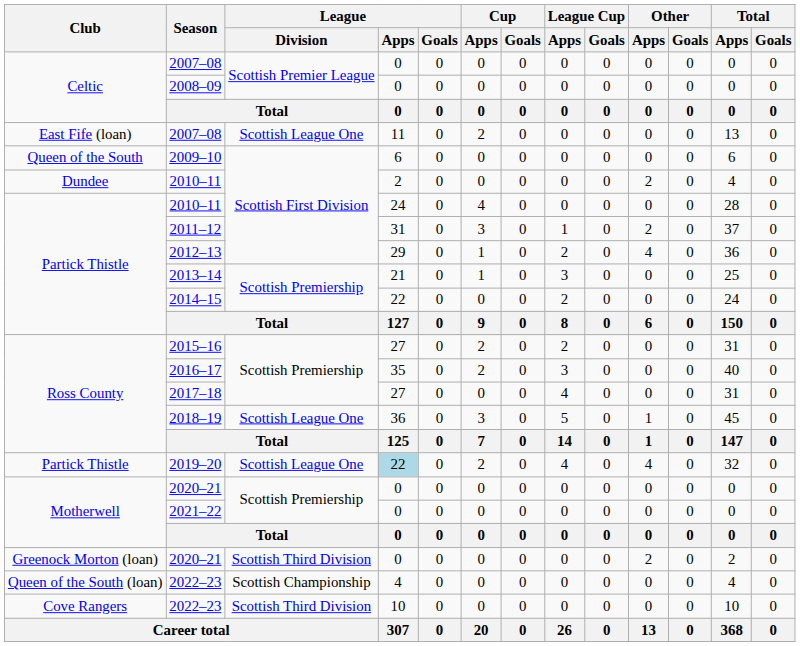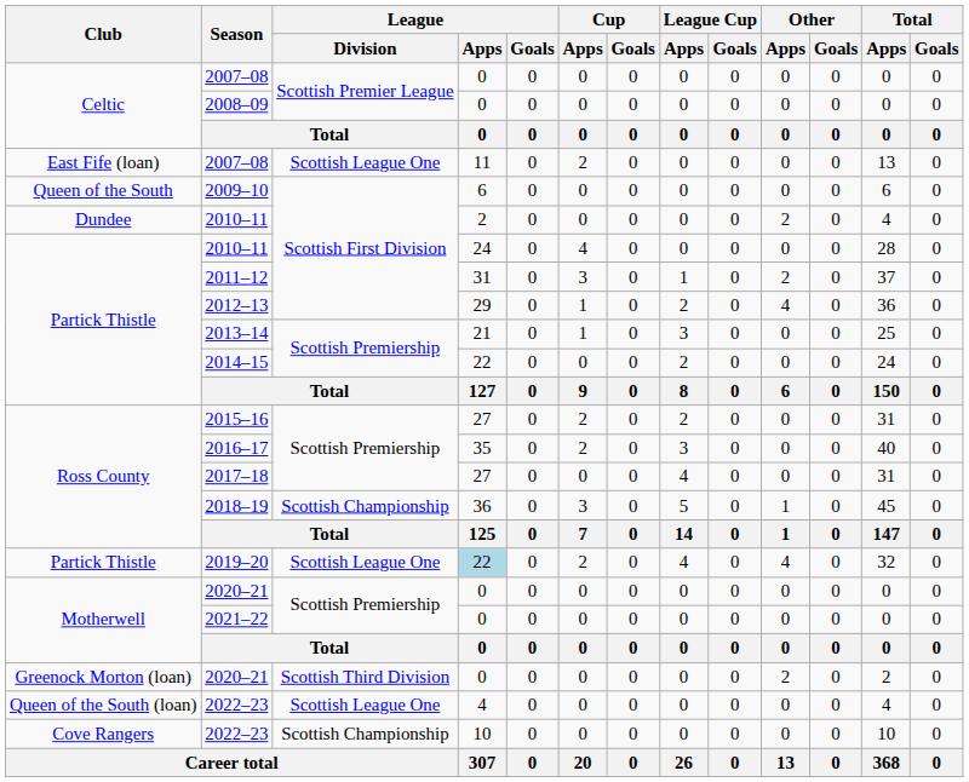2018–19 | League / Division: Scottish League One -> Scottish Championship
Queen of the South (loan) / 2022–23 | League / Division: Scottish Championship -> Scottish League One
Cove Rangers / 2022–23 | League / Division: Scottish Third Division -> Scottish Championship
